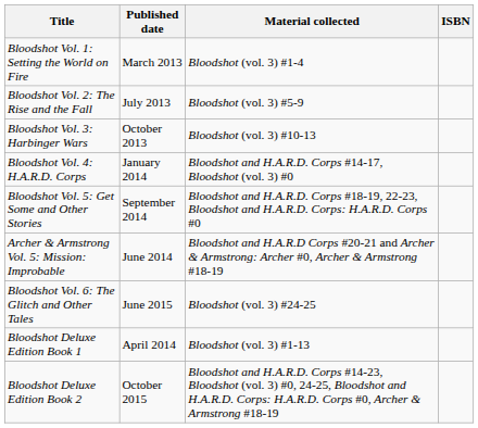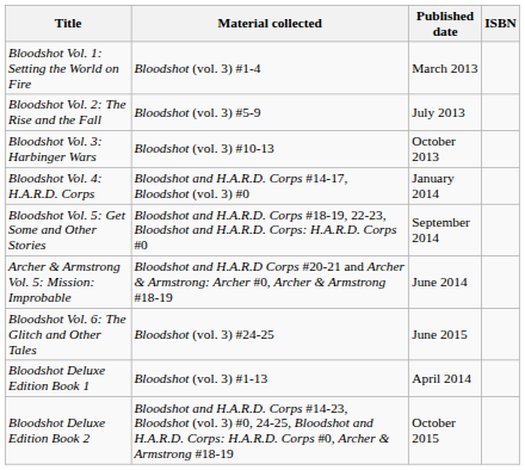columns swapped: Material collected <-> Published date
